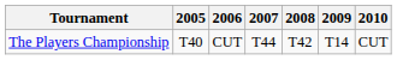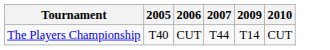- column: 2008 | T42
